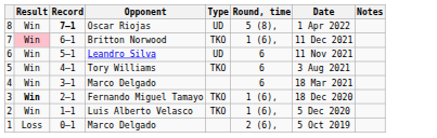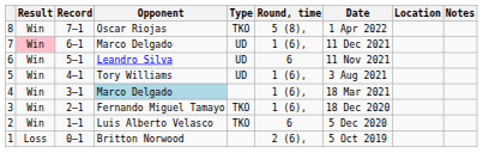+ column: Location
8 | Record: bold -> normal
8 | Type: UD -> TKO
7 | Opponent: Britton Norwood -> Marco Delgado
7 | Type: TKO -> UD
5 | Type: TKO -> UD
5 | Round, time: 6 -> 1 (6),
4 | Opponent: no background -> lightblue background
4 | Round, time: 6 -> 1 (6),
3 | Result: bold -> normal
2 | Round, time: 1 (6), -> 6
1 | Opponent: Marco Delgado -> Britton Norwood
